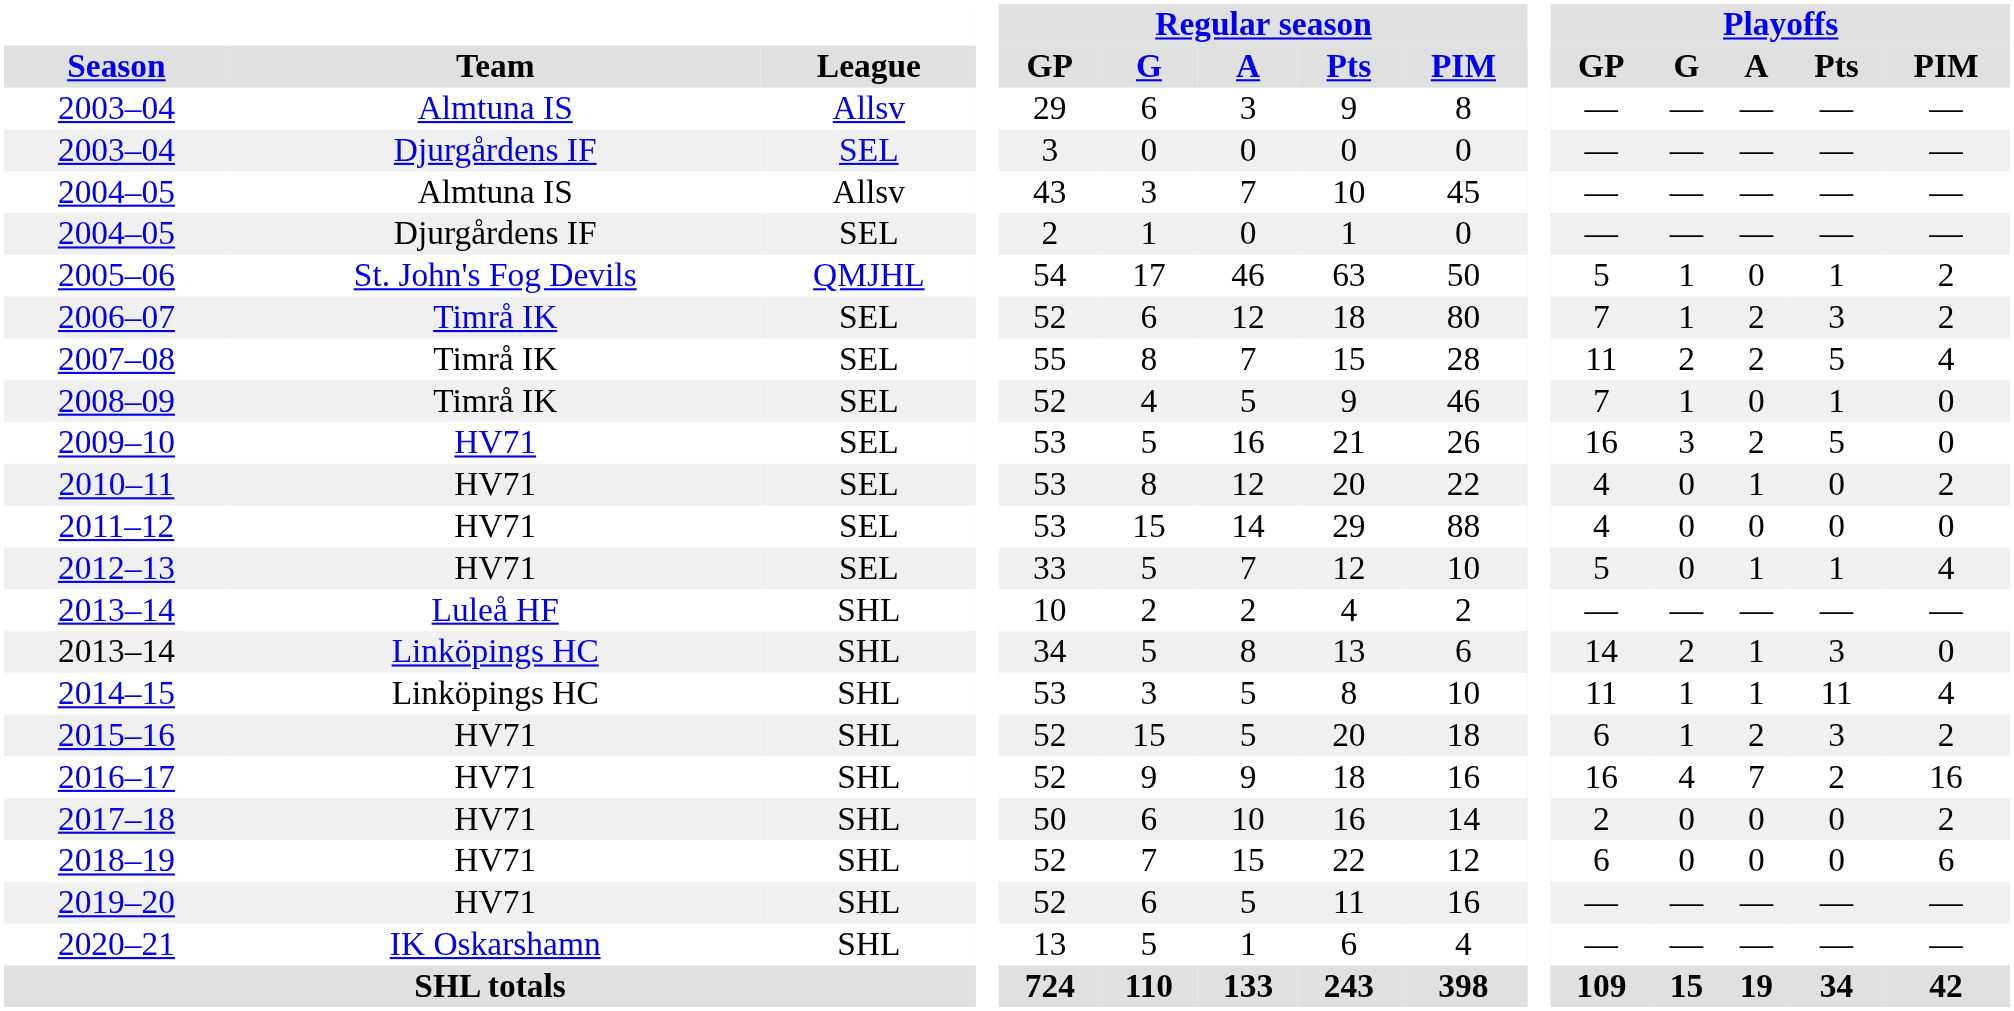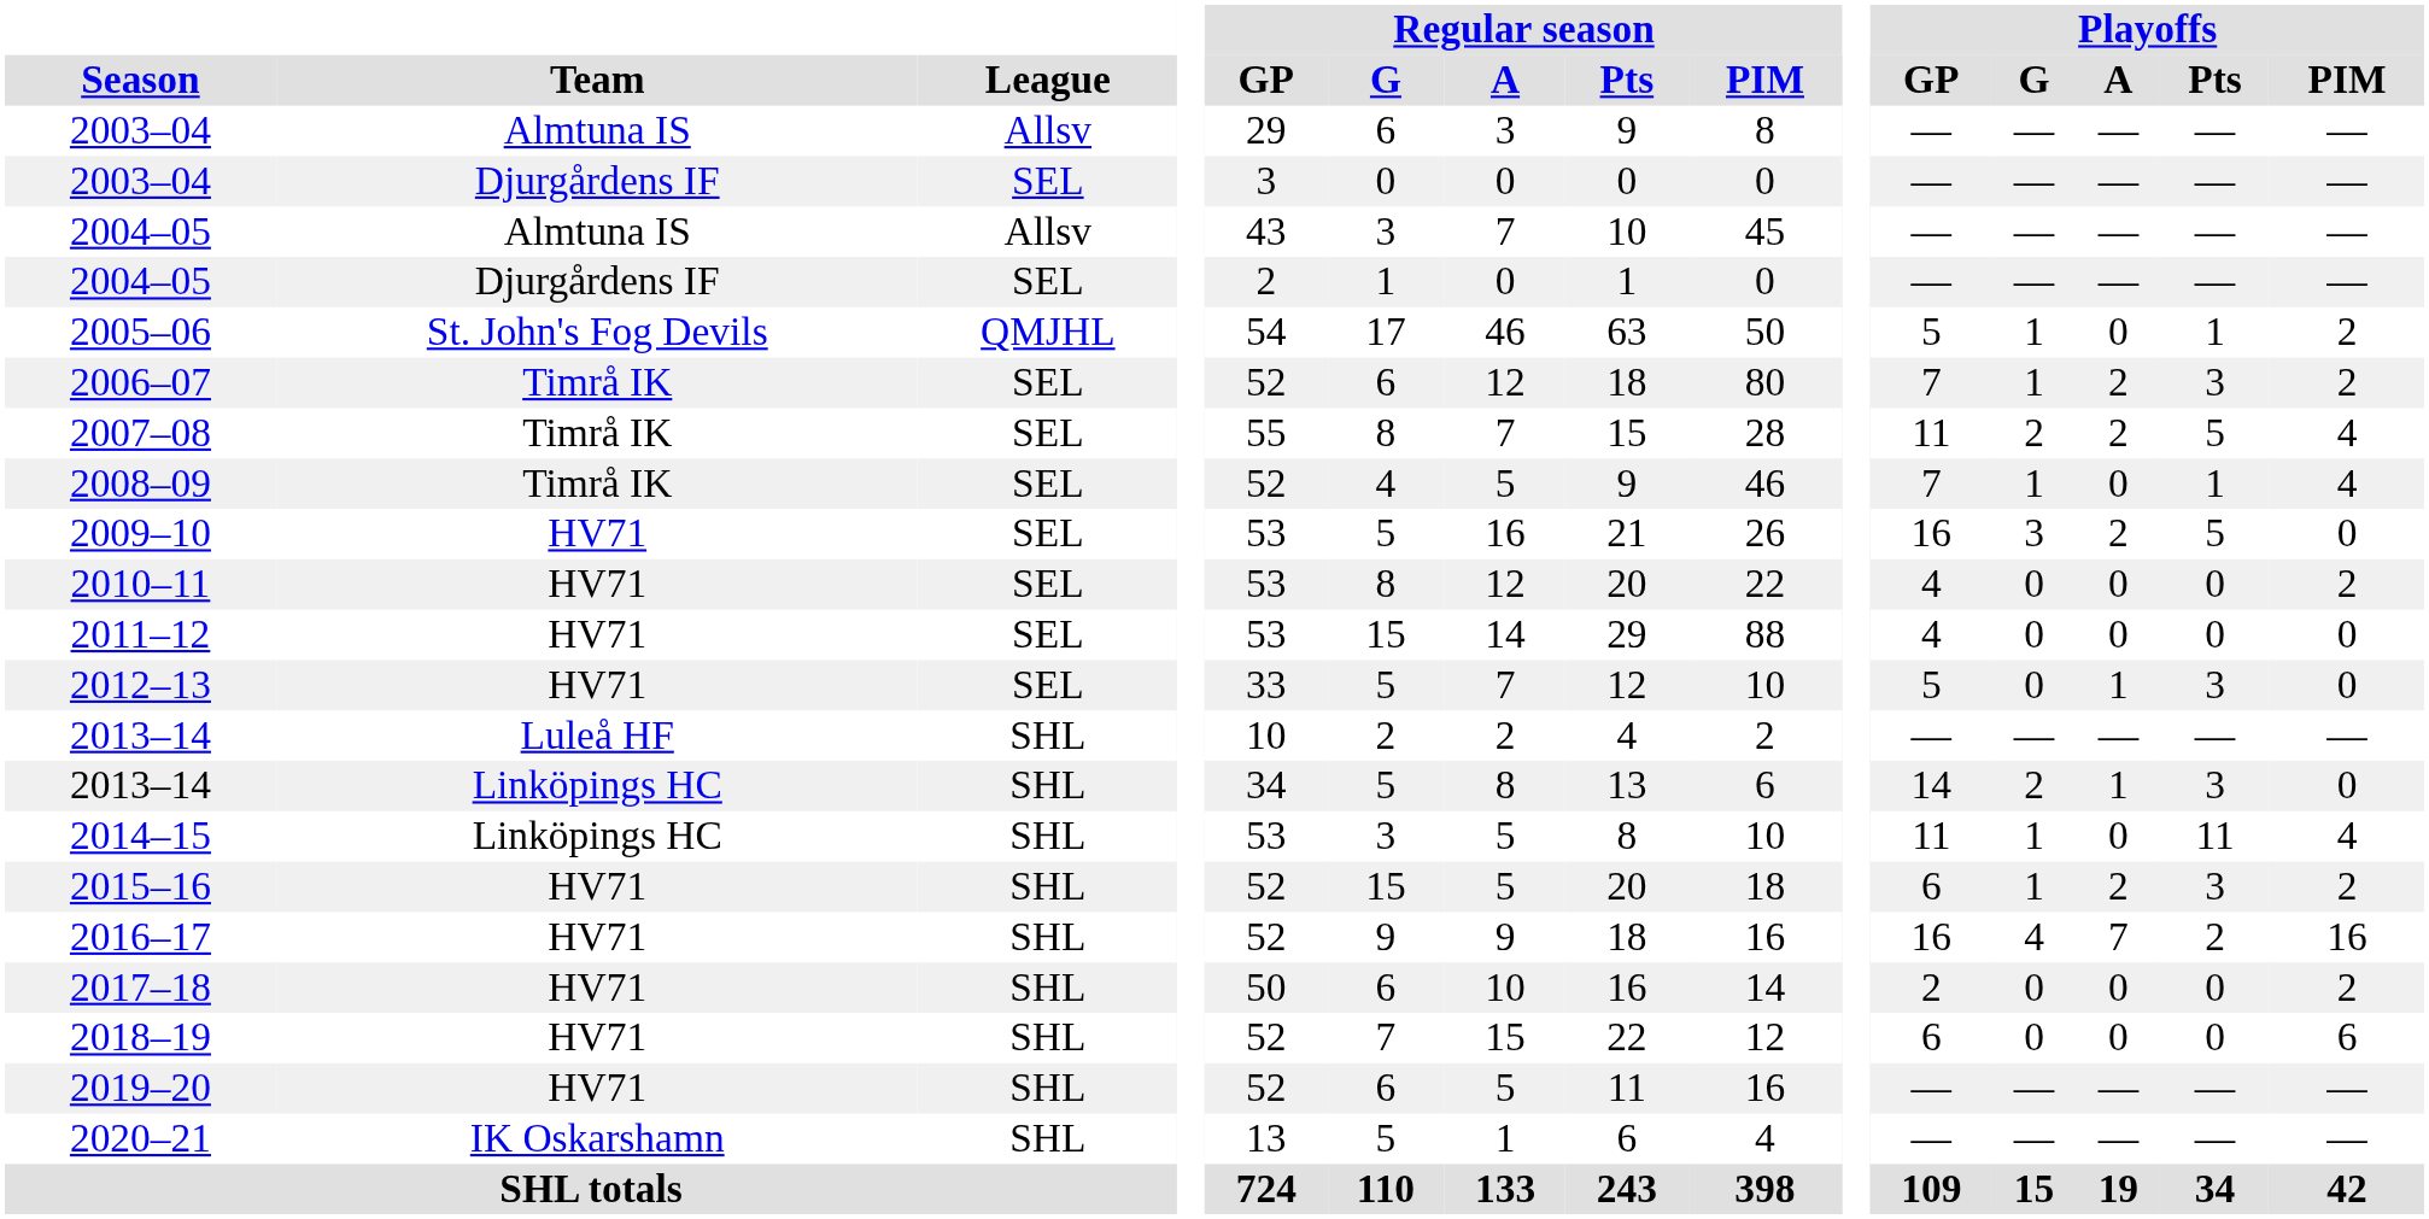2008–09 | Playoffs / PIM: 0 -> 4
2010–11 | Playoffs / A: 1 -> 0
2012–13 | Playoffs / Pts: 1 -> 3
2012–13 | Playoffs / PIM: 4 -> 0
2014–15 | Playoffs / A: 1 -> 0
